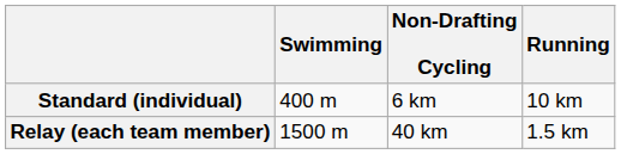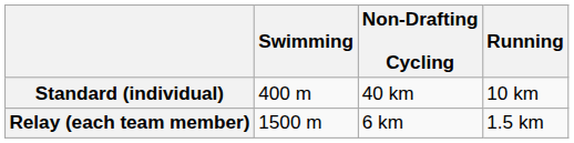Standard (individual) | Non-Drafting Cycling: 6 km -> 40 km
Relay (each team member) | Non-Drafting Cycling: 40 km -> 6 km
